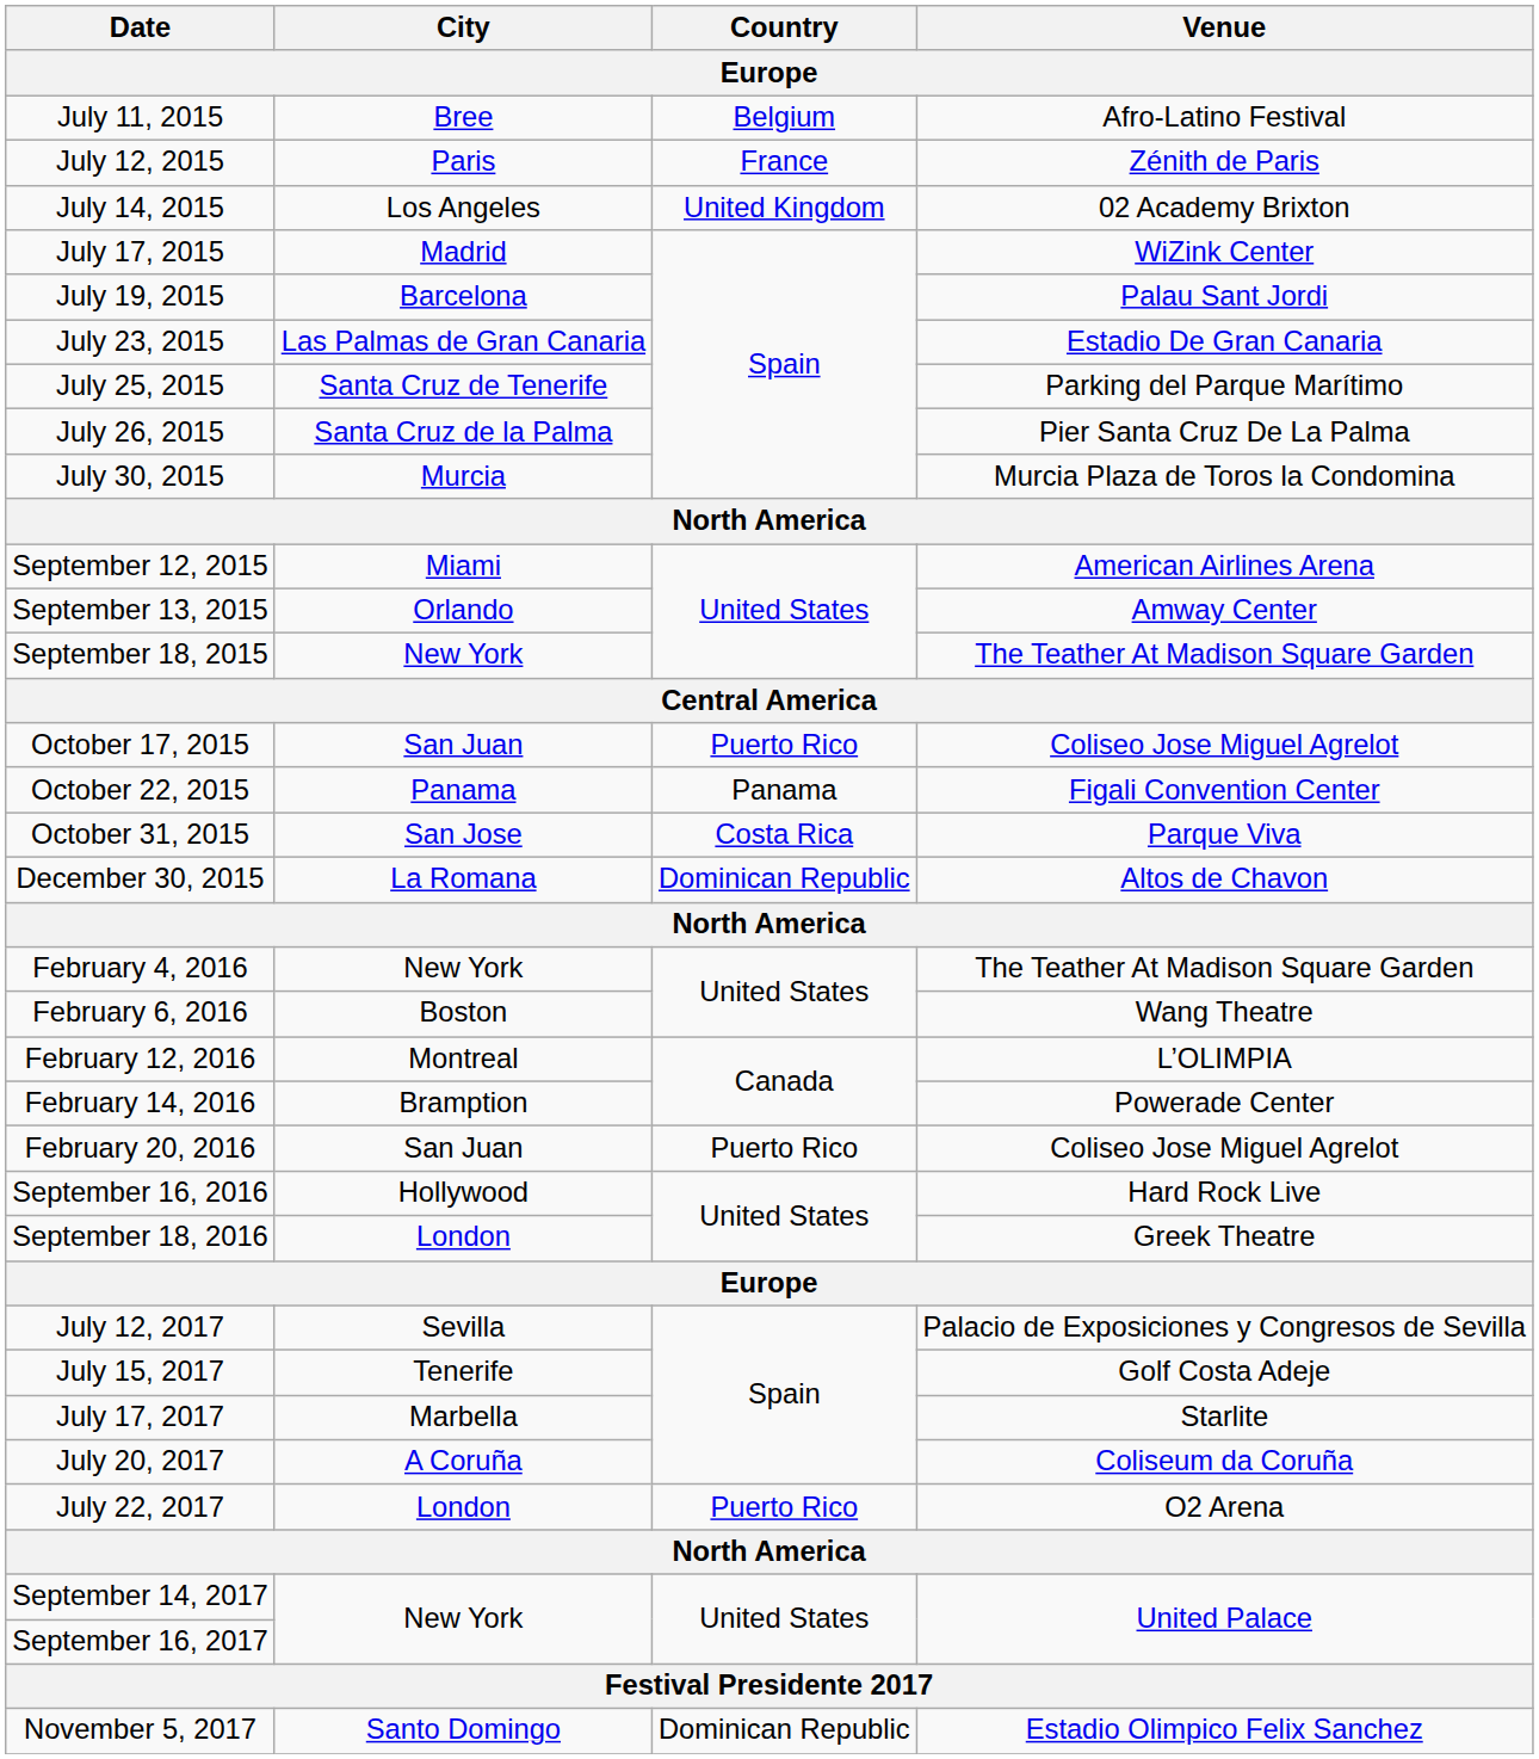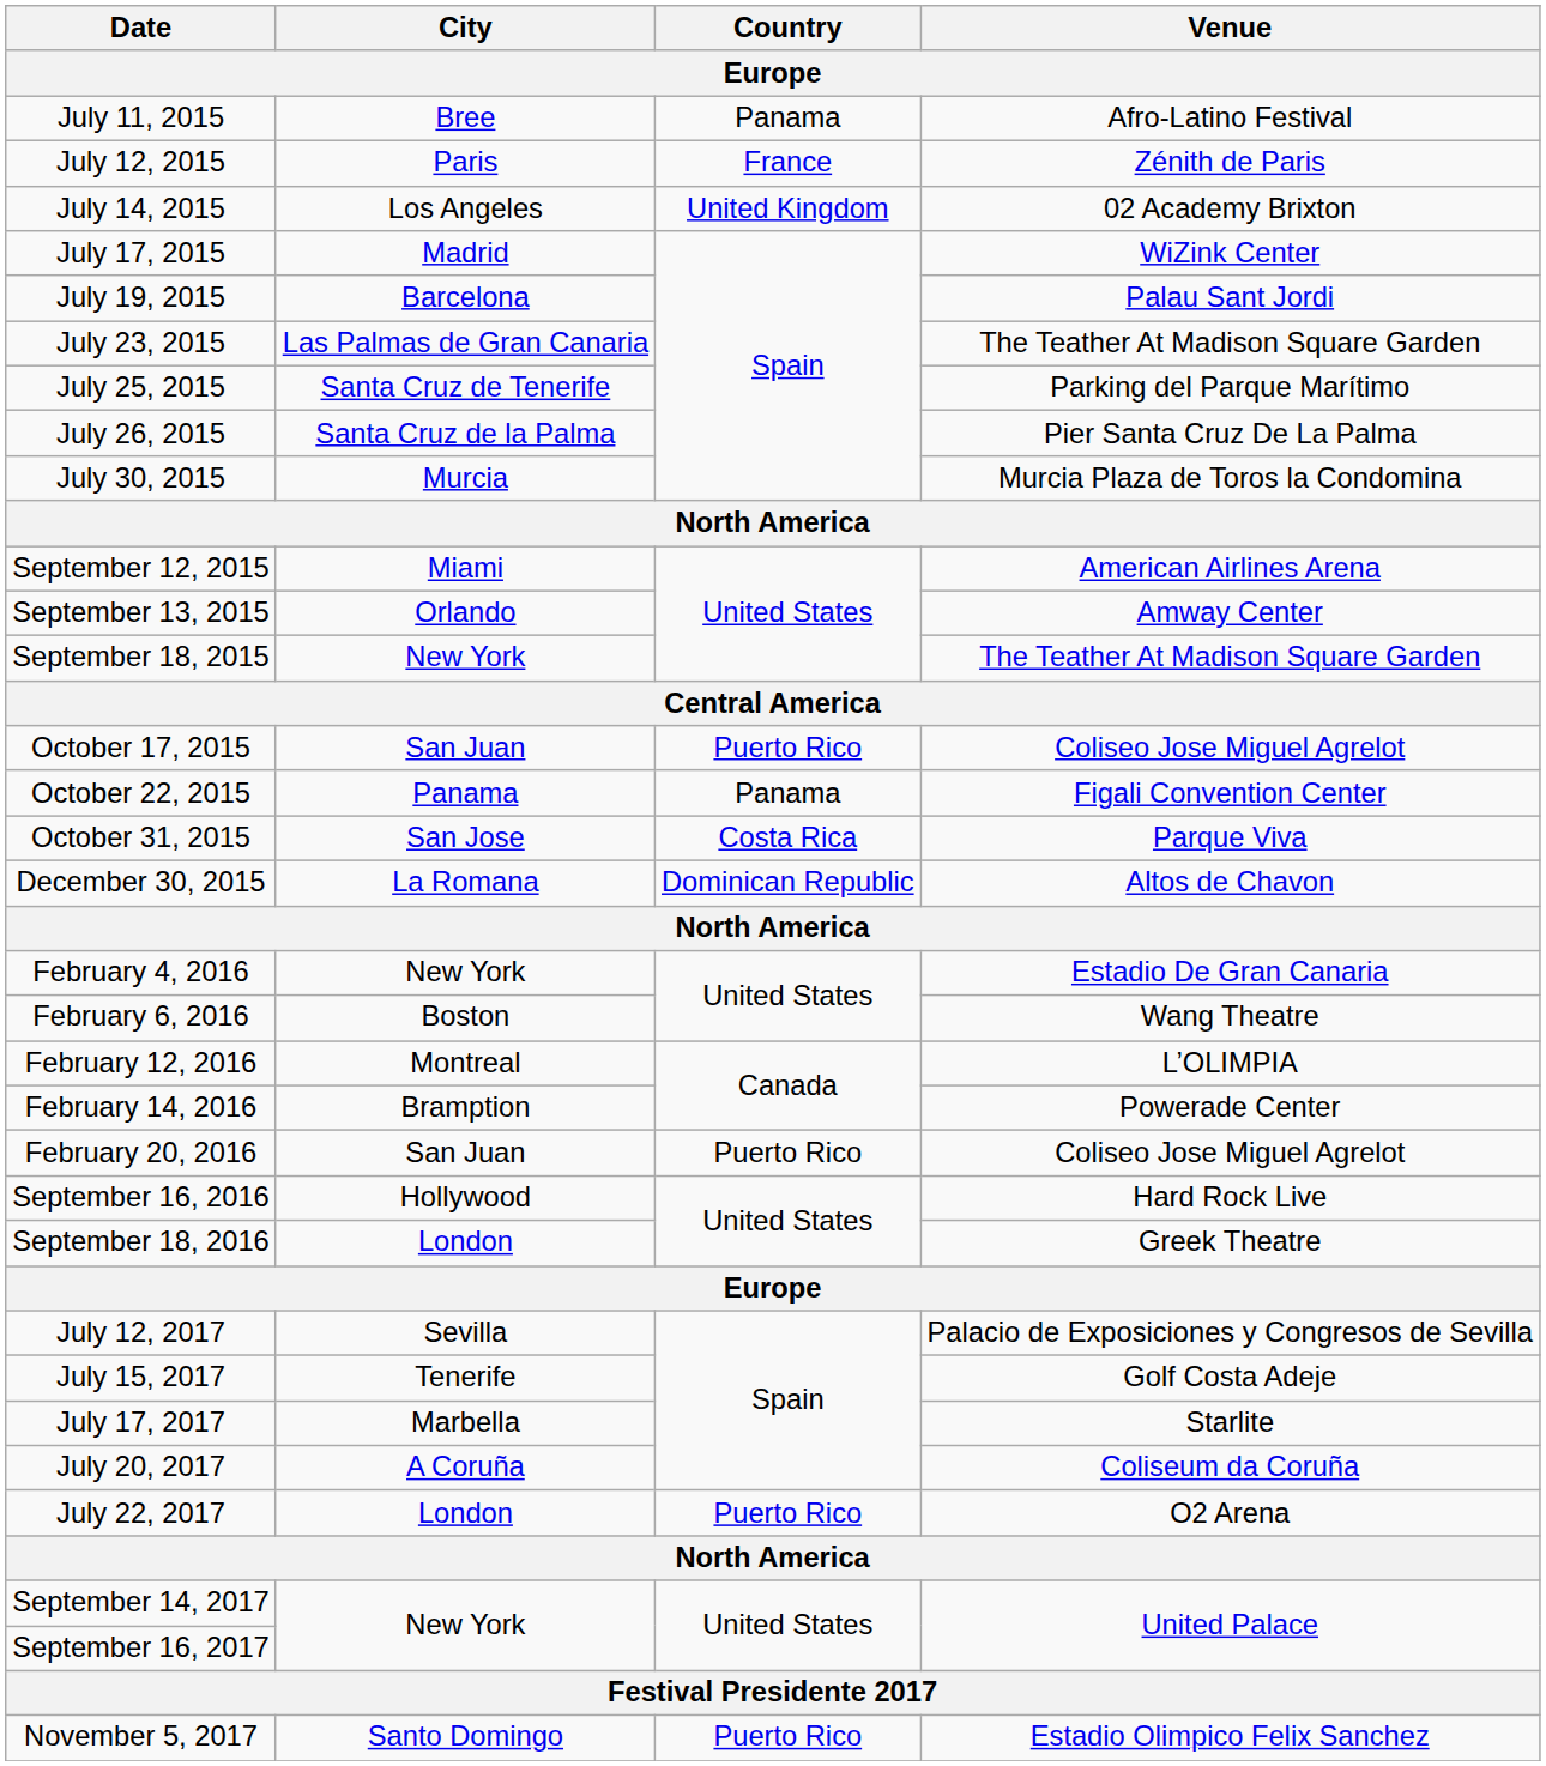July 11, 2015 | Country: Belgium -> Panama
July 23, 2015 | Venue: Estadio De Gran Canaria -> The Teather At Madison Square Garden
February 4, 2016 | Venue: The Teather At Madison Square Garden -> Estadio De Gran Canaria
November 5, 2017 | Country: Dominican Republic -> Puerto Rico
